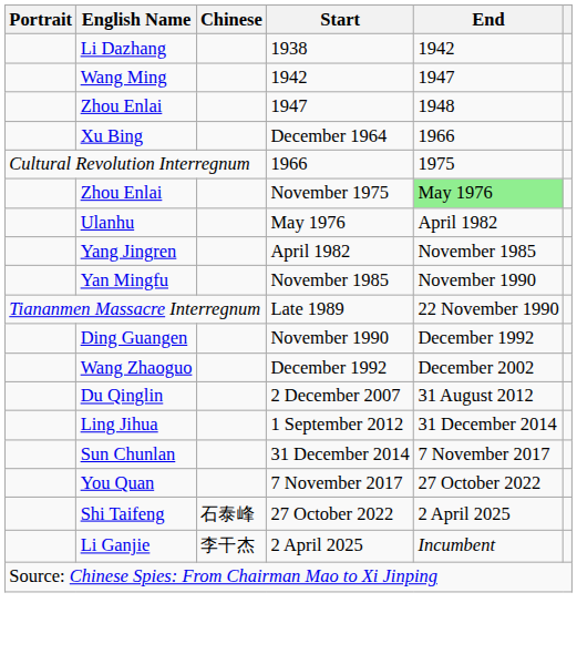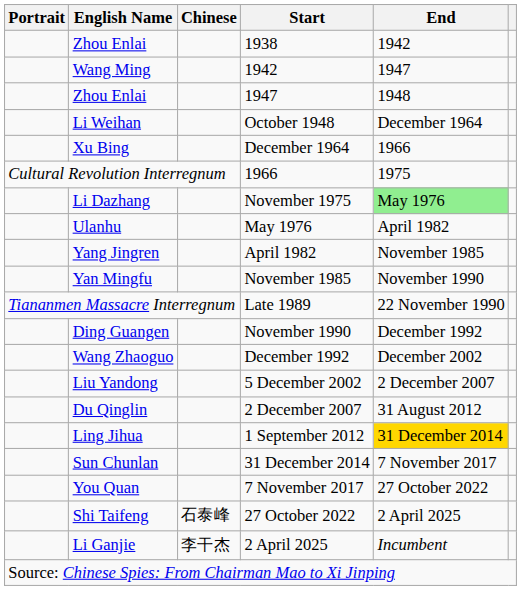1938 | English Name: Li Dazhang -> Zhou Enlai
+ row: Li Weihan | October 1948 | December 1964
November 1975 | English Name: Zhou Enlai -> Li Dazhang
+ row: Liu Yandong | 5 December 2002 | 2 December 2007
1 September 2012 | End: no background -> gold background
